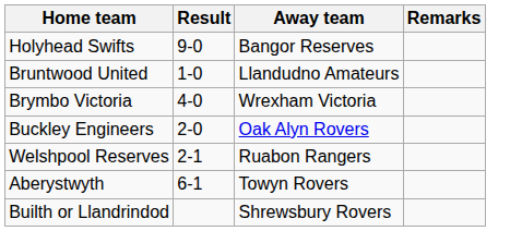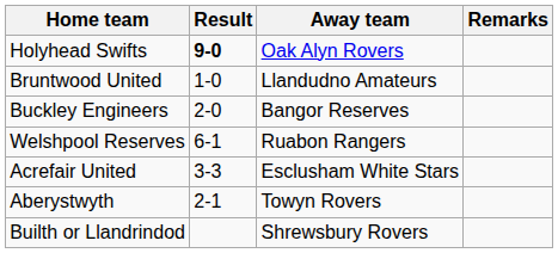Holyhead Swifts | Result: normal -> bold
Holyhead Swifts | Away team: Bangor Reserves -> Oak Alyn Rovers
- row: Brymbo Victoria | 4-0 | Wrexham Victoria
Buckley Engineers | Away team: Oak Alyn Rovers -> Bangor Reserves
Welshpool Reserves | Result: 2-1 -> 6-1
+ row: Acrefair United | 3-3 | Esclusham White Stars
Aberystwyth | Result: 6-1 -> 2-1
